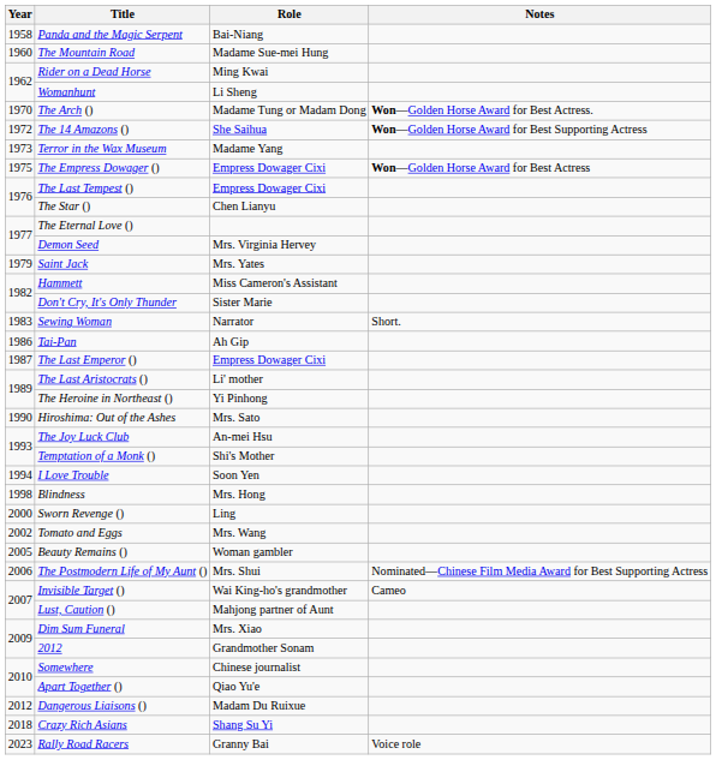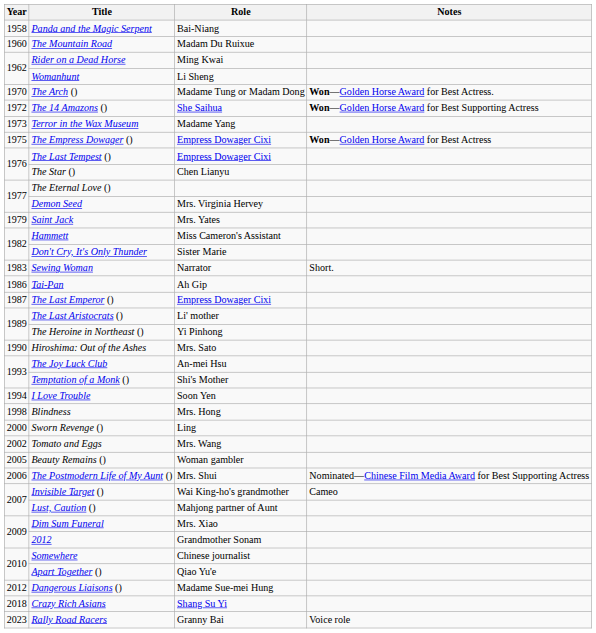The Mountain Road | Role: Madame Sue-mei Hung -> Madam Du Ruixue
Dangerous Liaisons () | Role: Madam Du Ruixue -> Madame Sue-mei Hung
